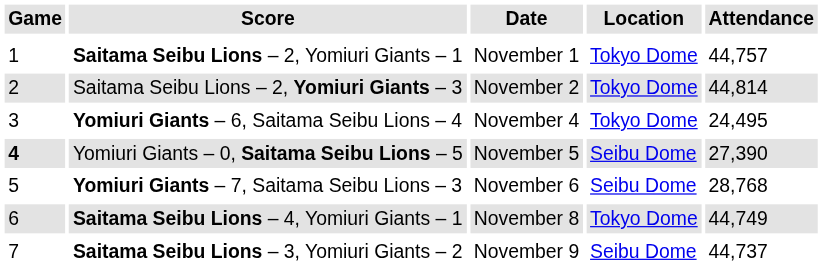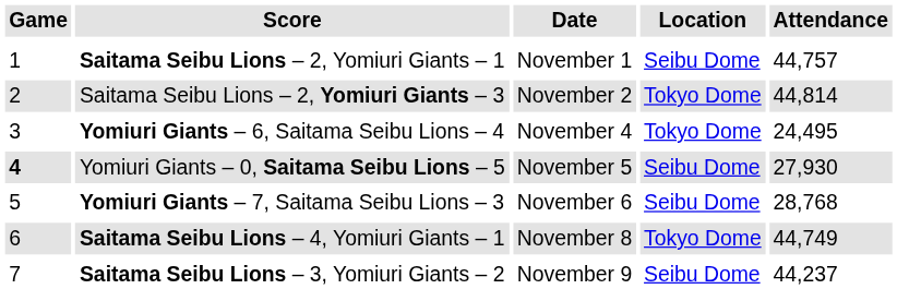Saitama Seibu Lions – 2, Yomiuri Giants – 1 | Location: Tokyo Dome -> Seibu Dome
Yomiuri Giants – 0, Saitama Seibu Lions – 5 | Attendance: 27,390 -> 27,930
Saitama Seibu Lions – 3, Yomiuri Giants – 2 | Attendance: 44,737 -> 44,237
